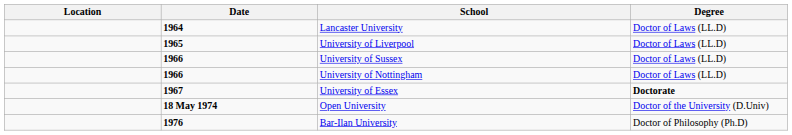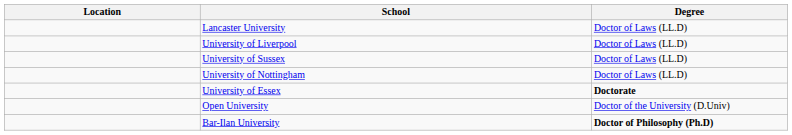- column: Date | 1964 | 1965 | 1966 | 1966 | 1967 | 18 May 1974 | 1976
Bar-Ilan University | Degree: normal -> bold
